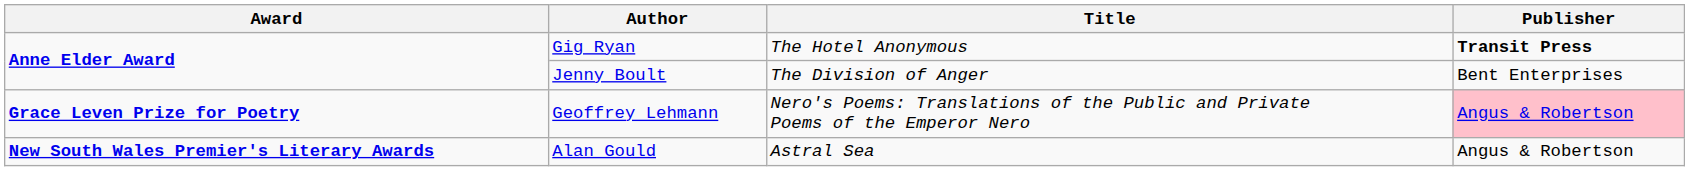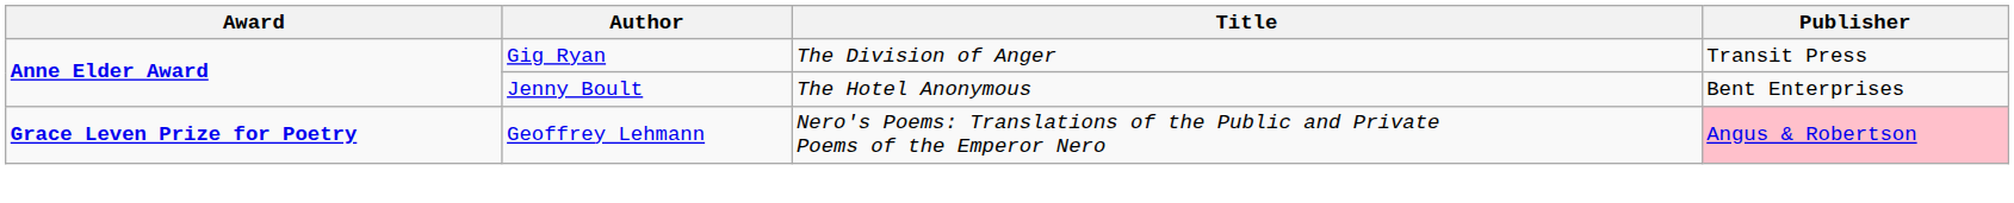Gig Ryan | Title: The Hotel Anonymous -> The Division of Anger
Gig Ryan | Publisher: bold -> normal
Jenny Boult | Title: The Division of Anger -> The Hotel Anonymous
- row: New South Wales Premier's Literary Awards | Alan Gould | Astral Sea | Angus & Robertson
